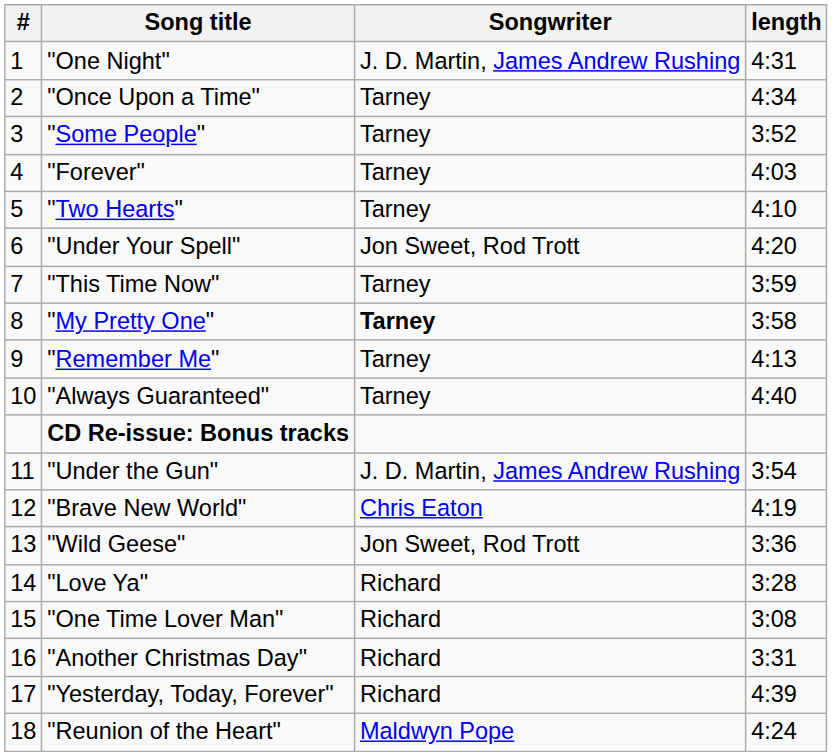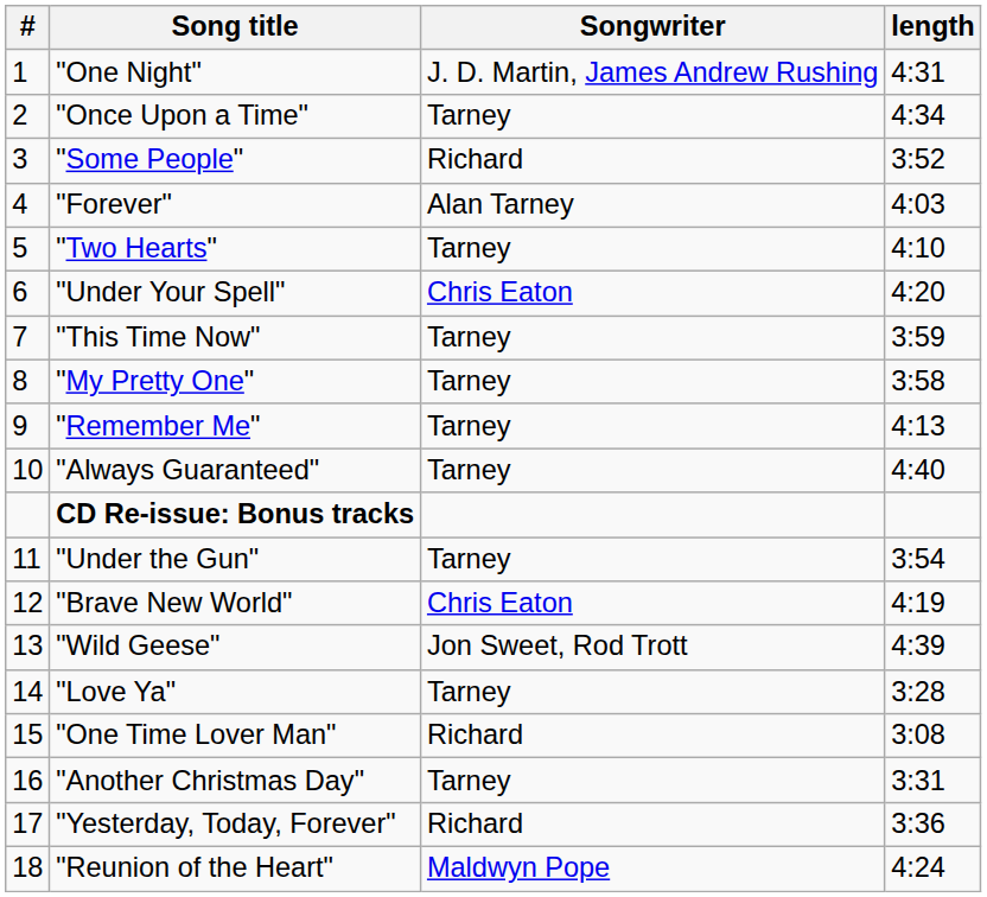"Some People" | Songwriter: Tarney -> Richard
"Forever" | Songwriter: Tarney -> Alan Tarney
"Under Your Spell" | Songwriter: Jon Sweet, Rod Trott -> Chris Eaton
"My Pretty One" | Songwriter: bold -> normal
"Under the Gun" | Songwriter: J. D. Martin, James Andrew Rushing -> Tarney
"Wild Geese" | length: 3:36 -> 4:39
"Love Ya" | Songwriter: Richard -> Tarney
"Another Christmas Day" | Songwriter: Richard -> Tarney
"Yesterday, Today, Forever" | length: 4:39 -> 3:36
